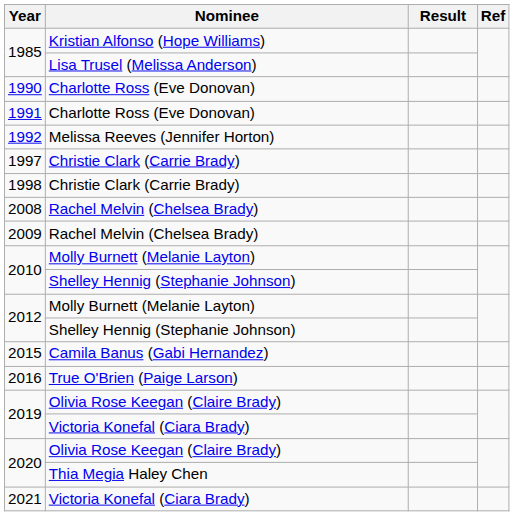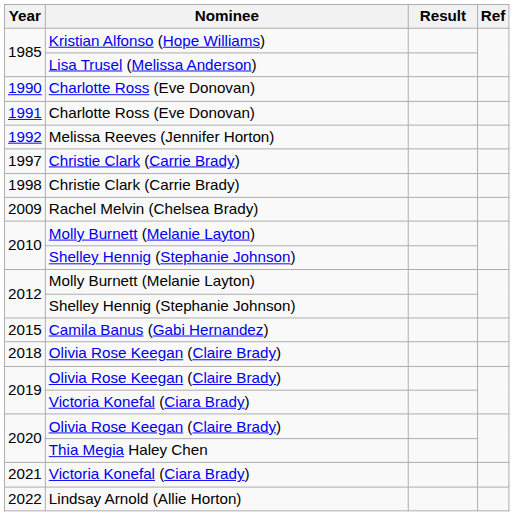- row: 2008 | Rachel Melvin (Chelsea Brady)
- row: 2016 | True O'Brien (Paige Larson)
+ row: 2018 | Olivia Rose Keegan (Claire Brady)
+ row: 2022 | Lindsay Arnold (Allie Horton)
